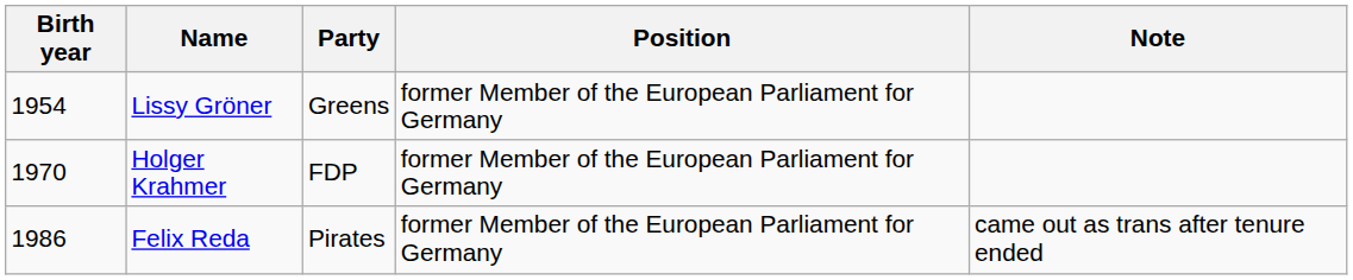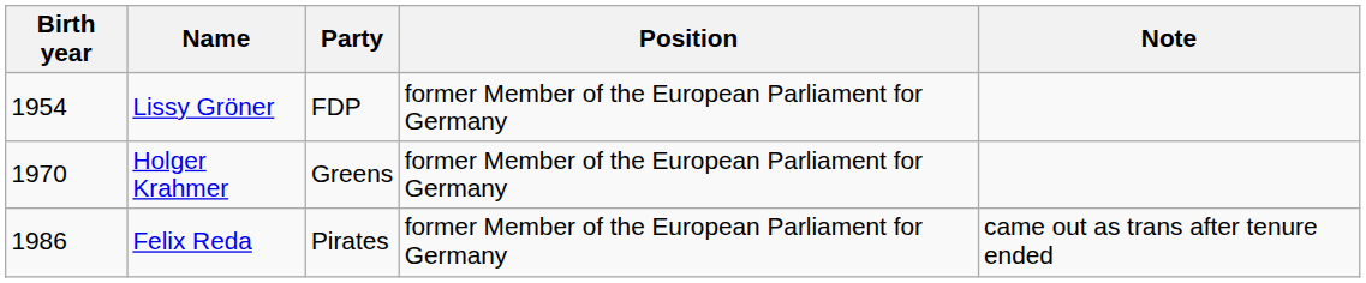Lissy Gröner | Party: Greens -> FDP
Holger Krahmer | Party: FDP -> Greens
